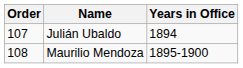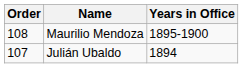rows swapped: Julián Ubaldo <-> Maurilio Mendoza
